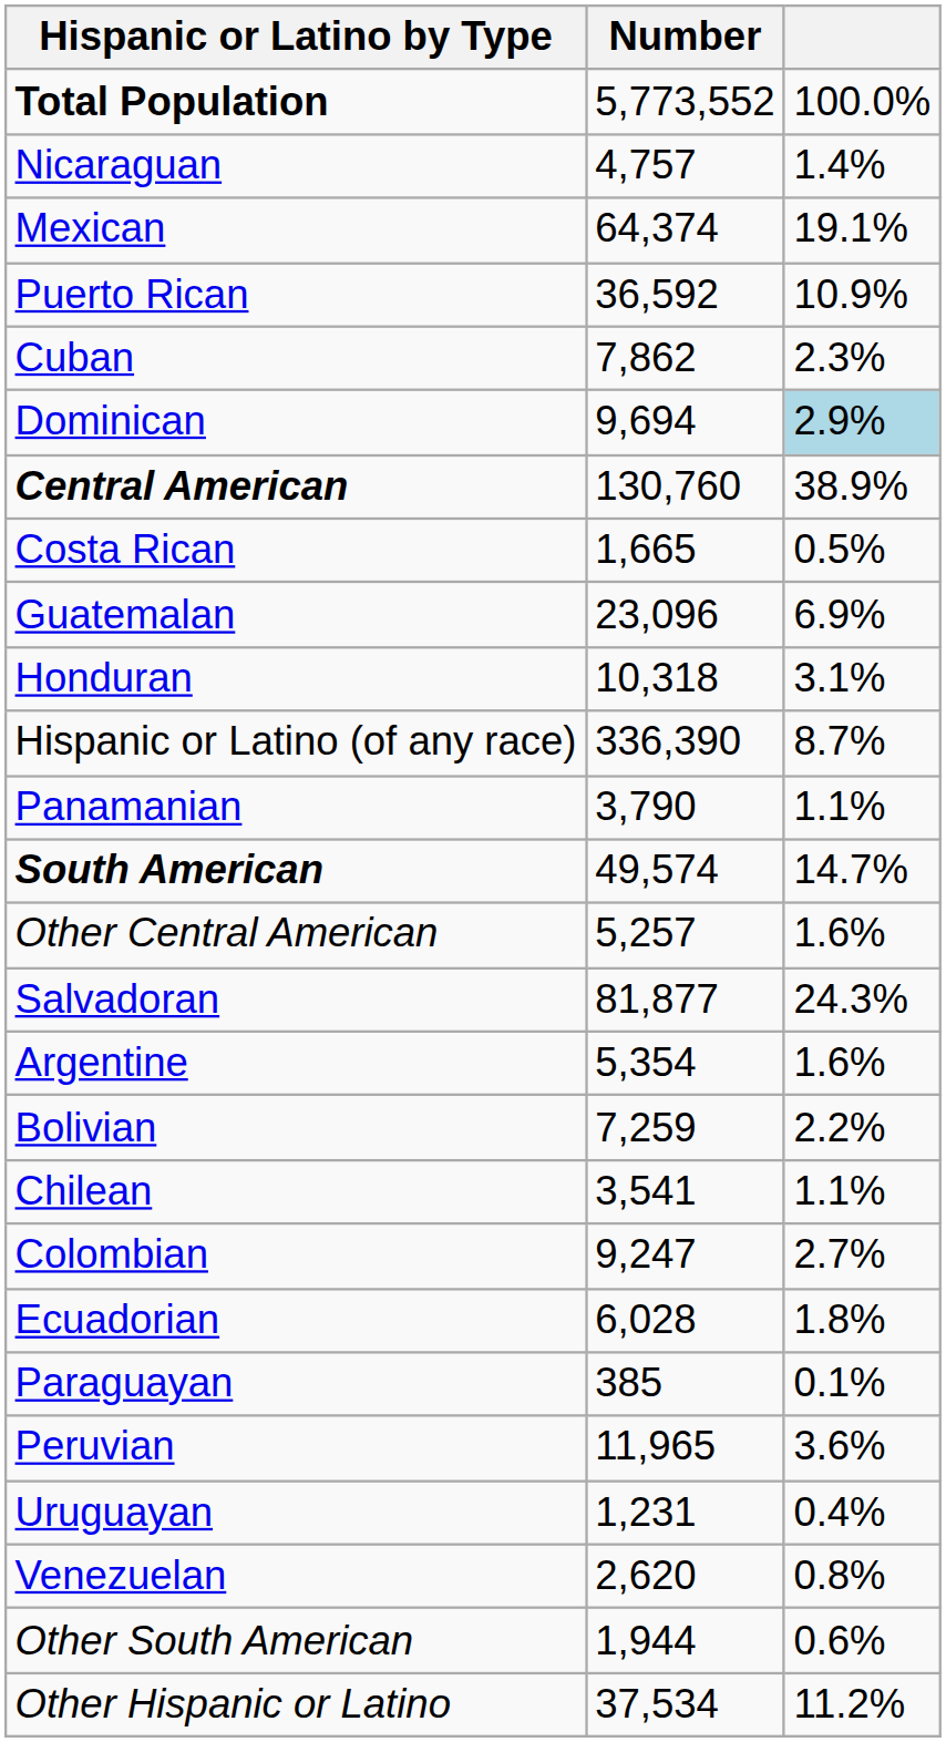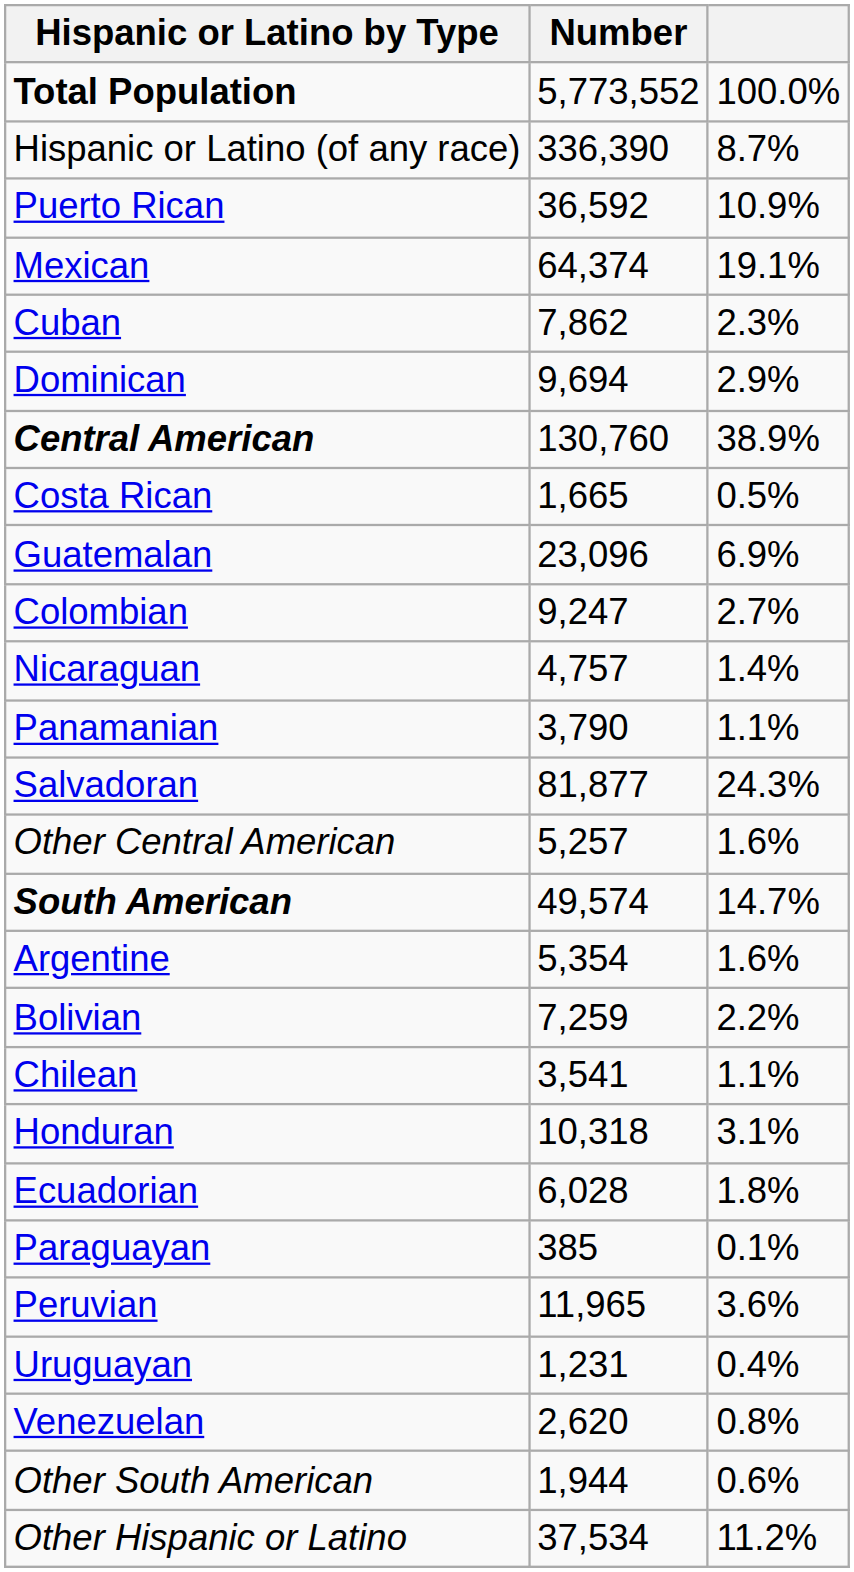rows swapped: Hispanic or Latino (of any race) <-> Nicaraguan
rows swapped: Mexican <-> Puerto Rican
Dominican | column 3: lightblue background -> no background
rows swapped: Honduran <-> Colombian
rows swapped: Salvadoran <-> South American
